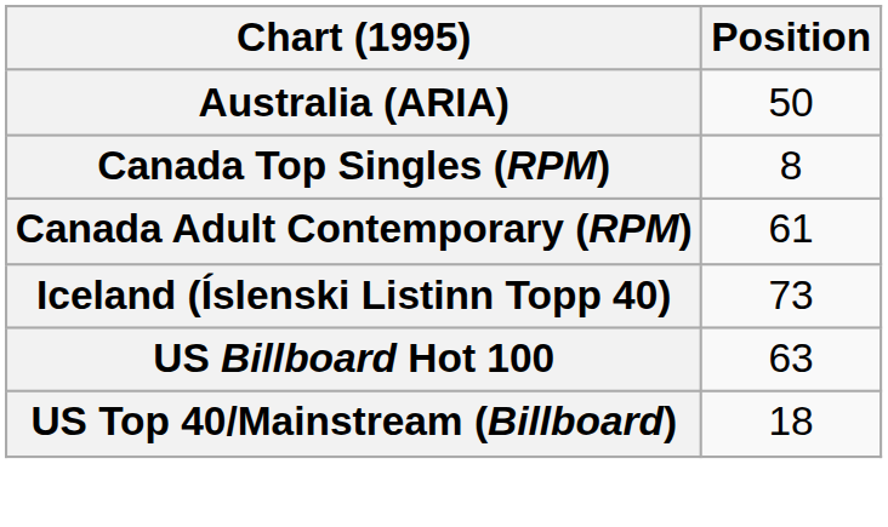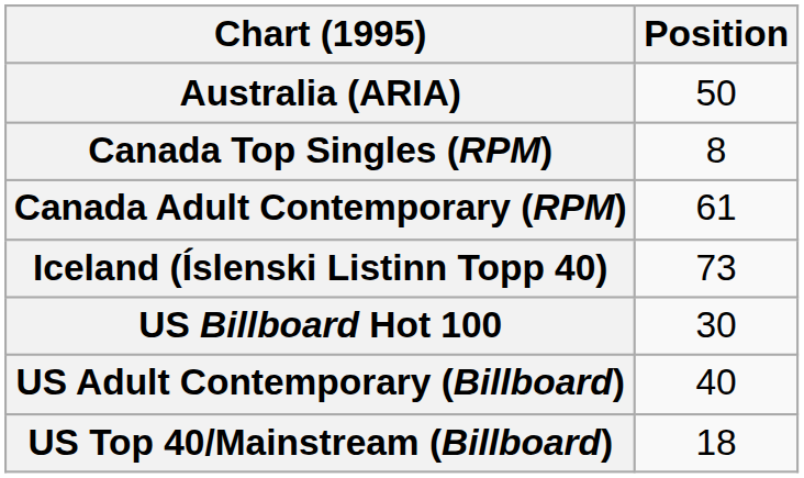US Billboard Hot 100 | Position: 63 -> 30
+ row: US Adult Contemporary (Billboard) | 40
